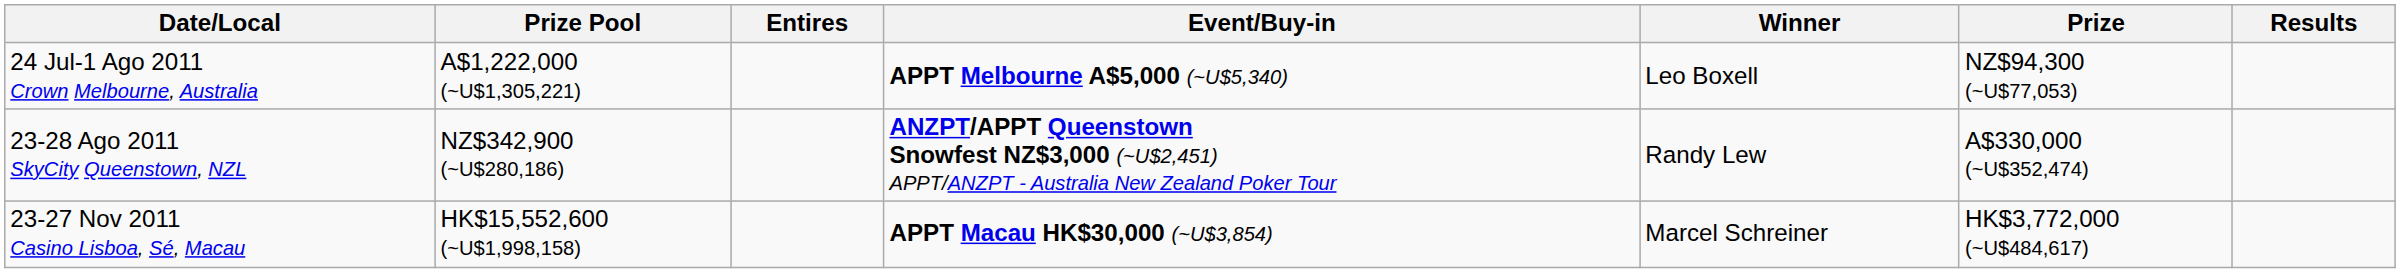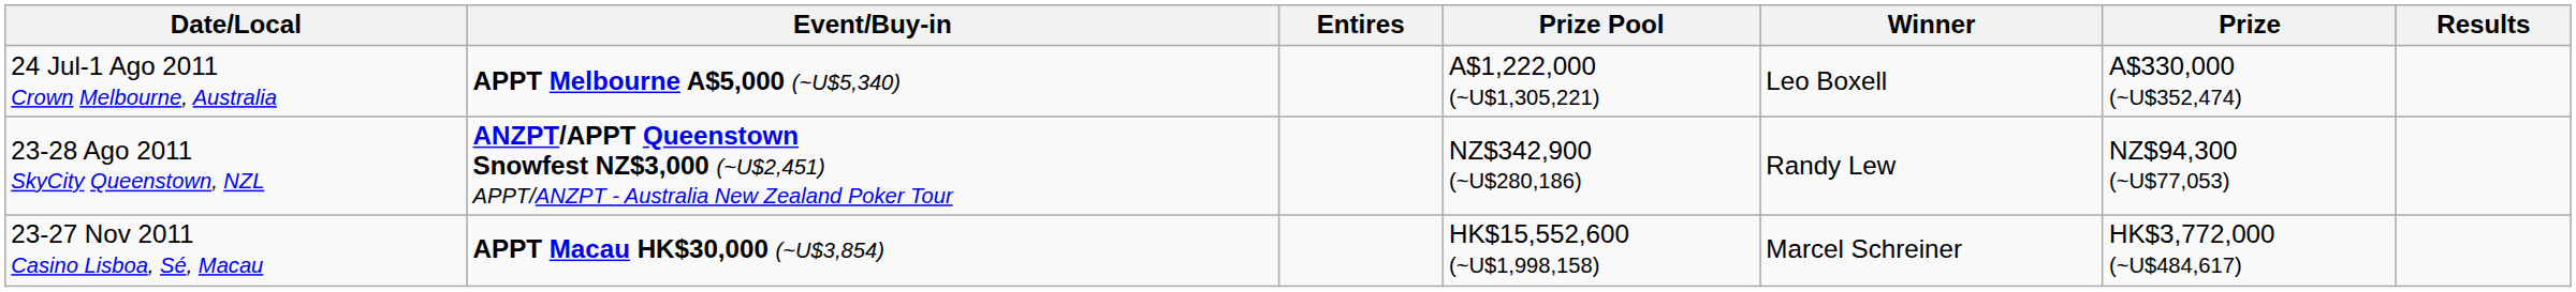columns swapped: Event/Buy-in <-> Prize Pool
24 Jul-1 Ago 2011 Crown Melbourne, Australia | Prize: NZ$94,300 (~U$77,053) -> A$330,000 (~U$352,474)
23-28 Ago 2011 SkyCity Queenstown, NZL | Prize: A$330,000 (~U$352,474) -> NZ$94,300 (~U$77,053)
